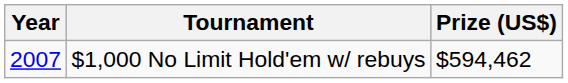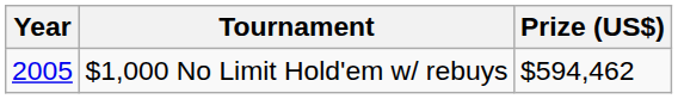$1,000 No Limit Hold'em w/ rebuys | Year: 2007 -> 2005
